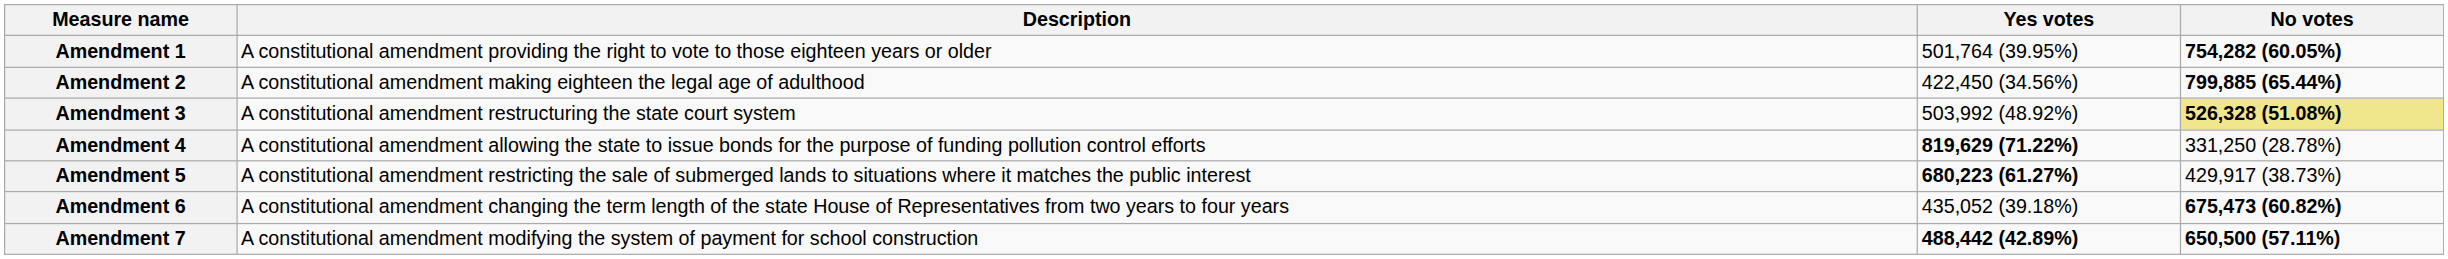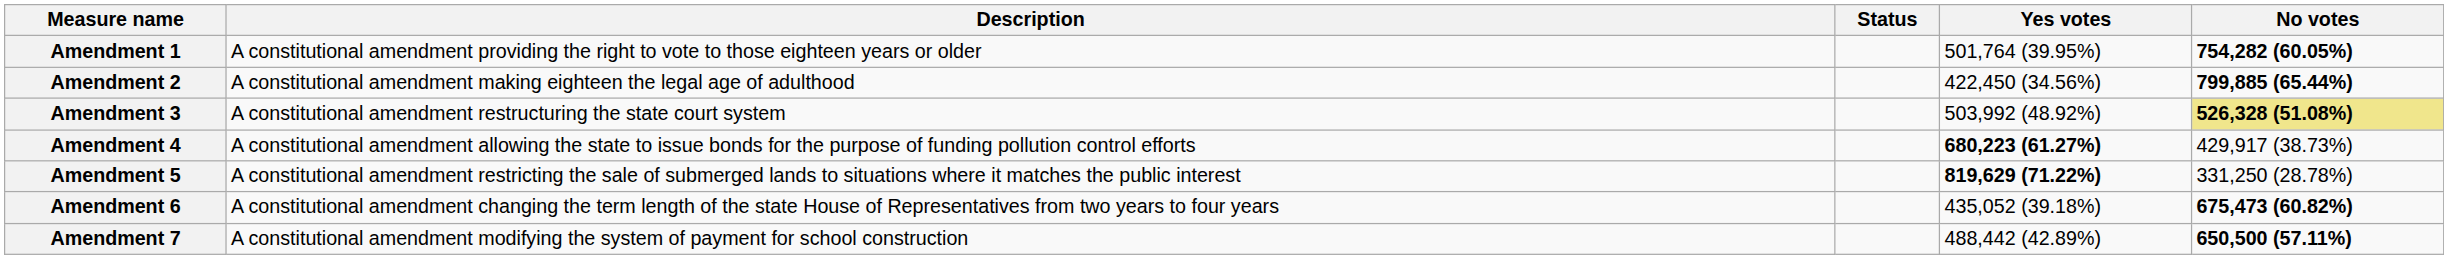+ column: Status
Amendment 4 | Yes votes: 819,629 (71.22%) -> 680,223 (61.27%)
Amendment 4 | No votes: 331,250 (28.78%) -> 429,917 (38.73%)
Amendment 5 | Yes votes: 680,223 (61.27%) -> 819,629 (71.22%)
Amendment 5 | No votes: 429,917 (38.73%) -> 331,250 (28.78%)
Amendment 7 | Yes votes: bold -> normal
